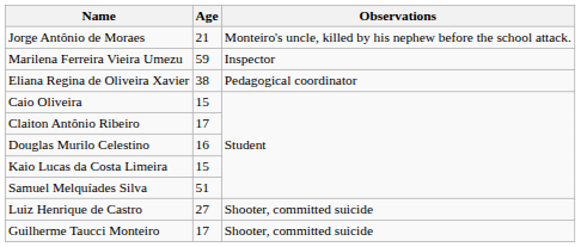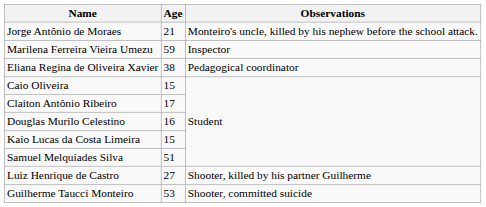Luiz Henrique de Castro | Observations: Shooter, committed suicide -> Shooter, killed by his partner Guilherme
Guilherme Taucci Monteiro | Age: 17 -> 53
